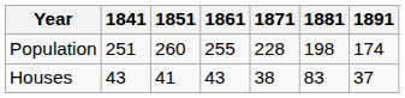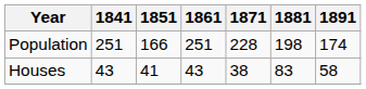Population | 1851: 260 -> 166
Population | 1861: 255 -> 251
Houses | 1891: 37 -> 58
